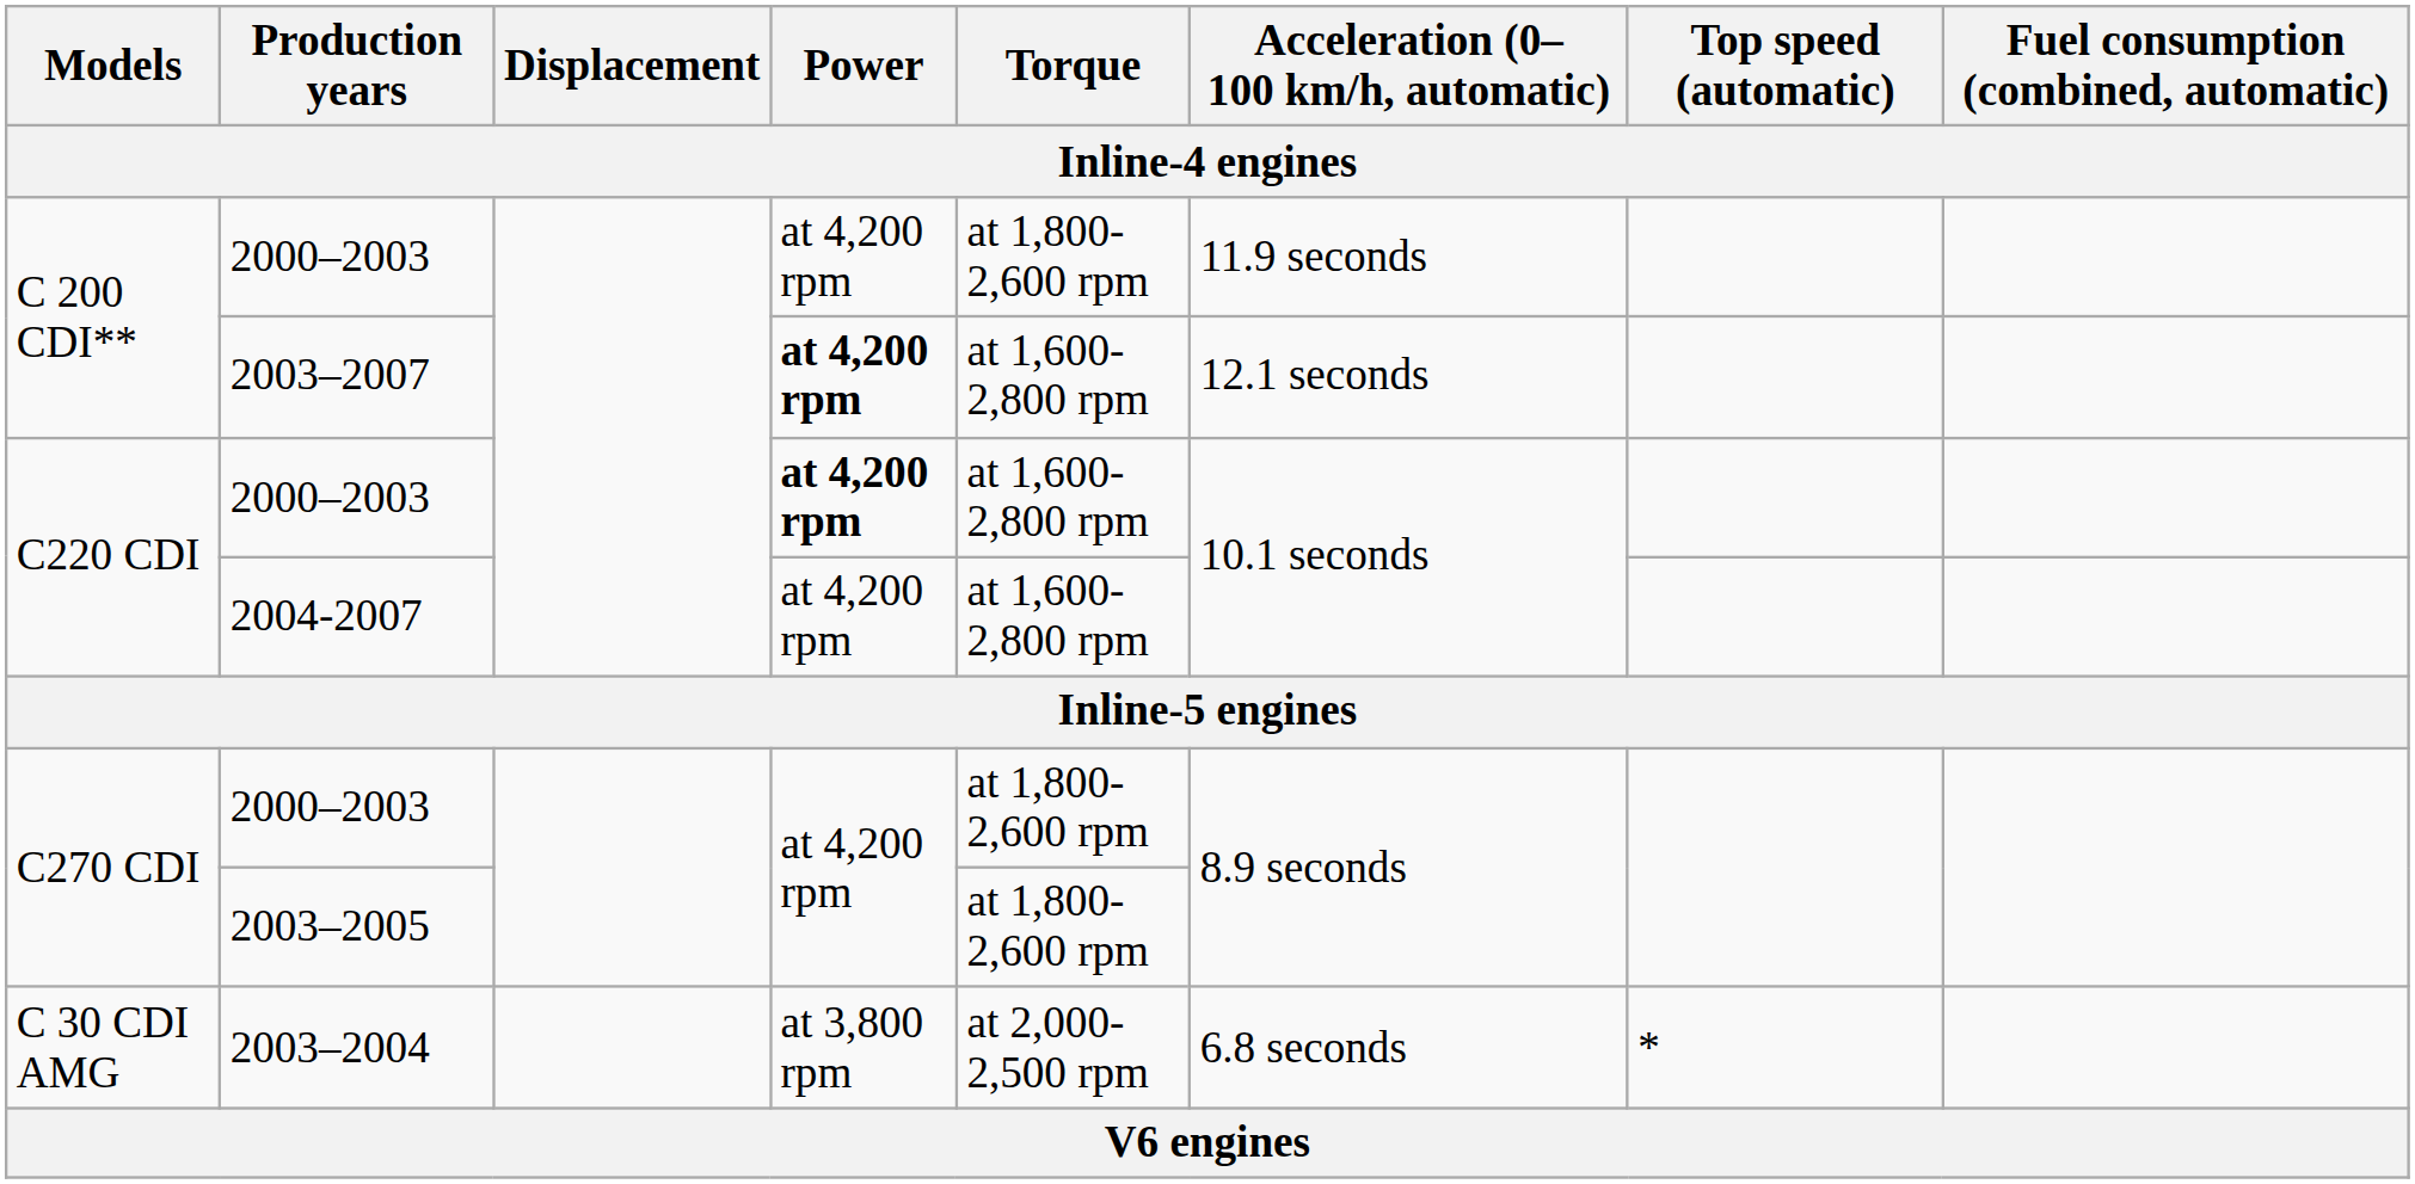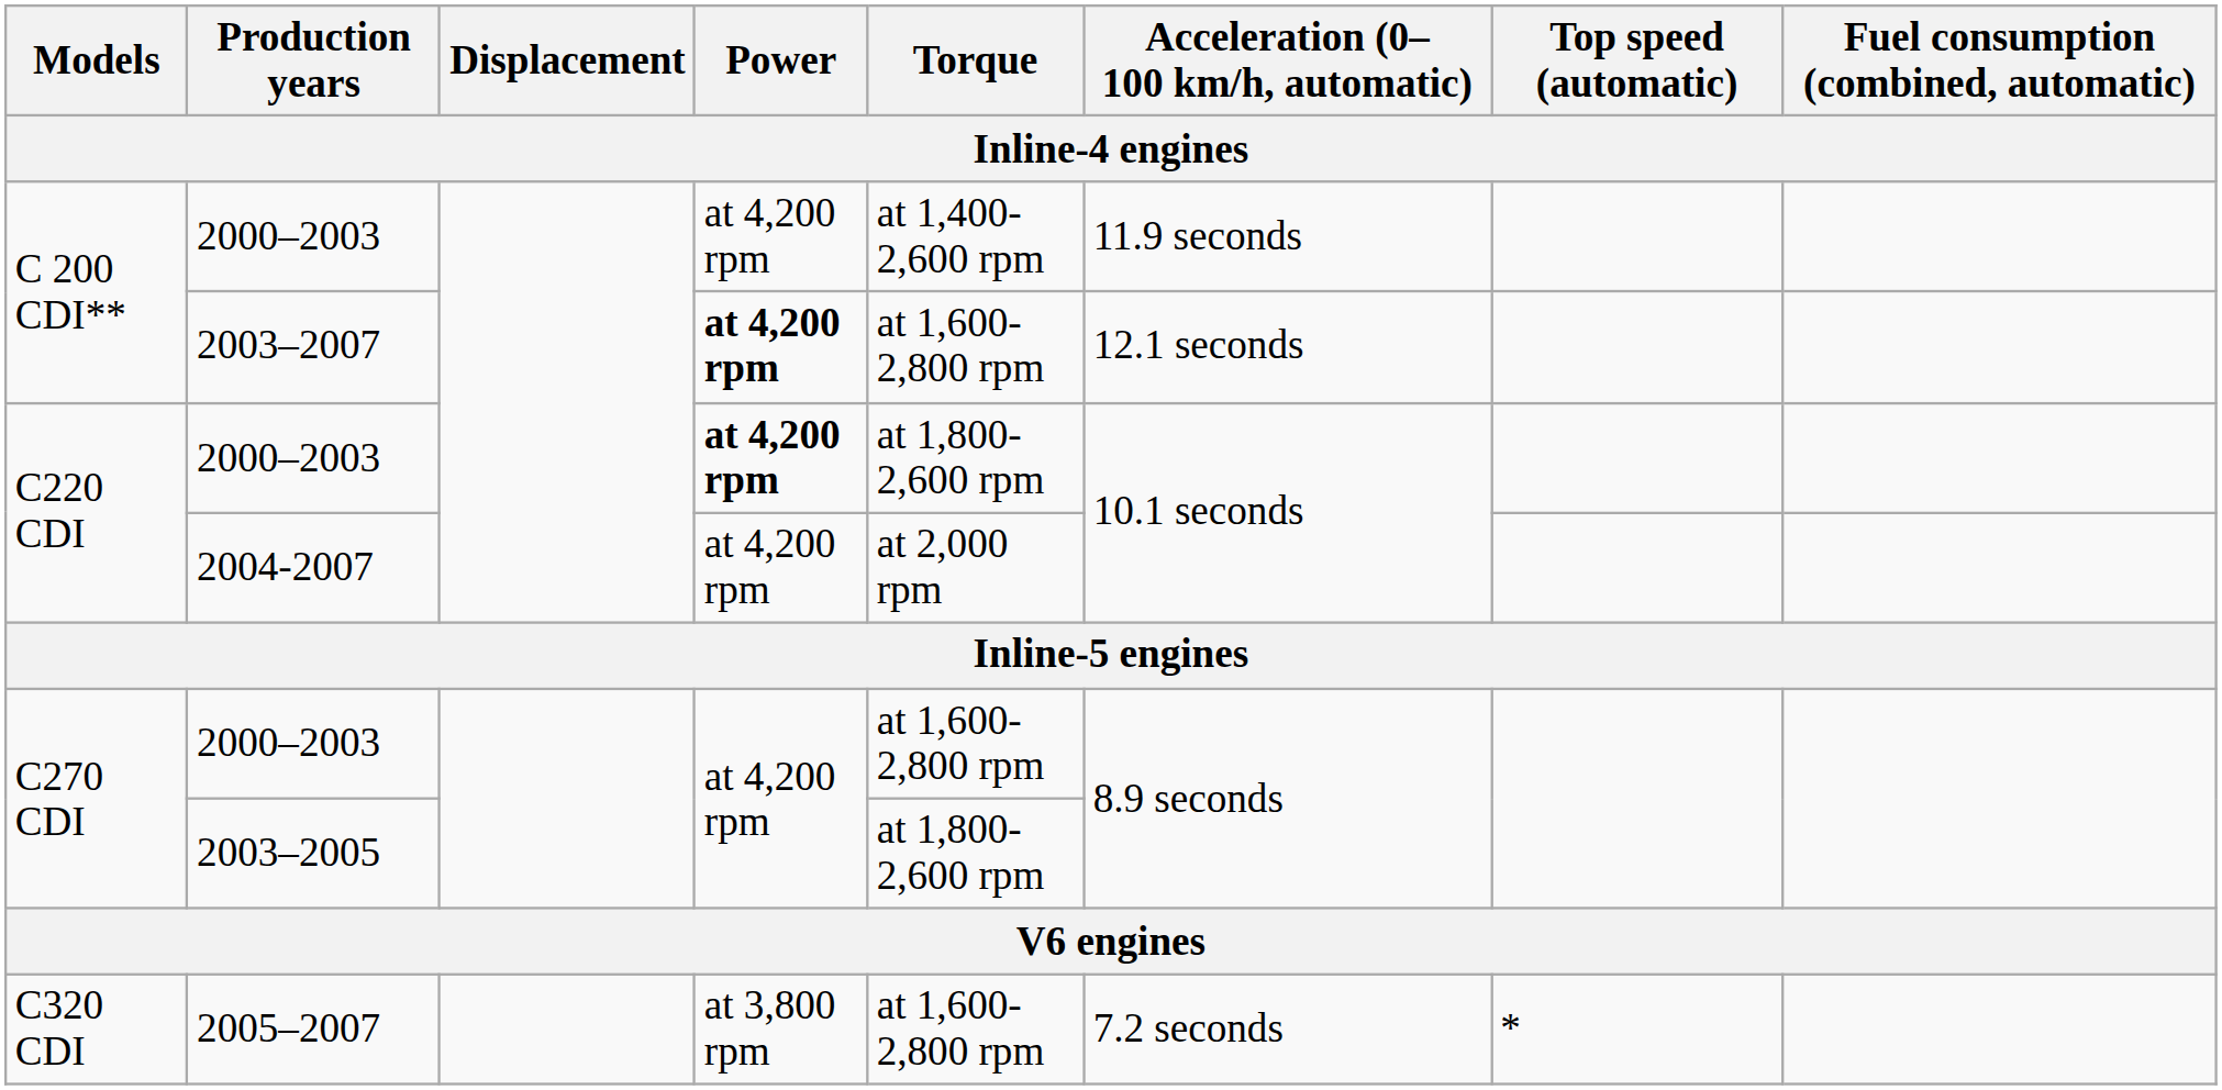C 200 CDI** / 2000–2003 | Torque: at 1,800-2,600 rpm -> at 1,400-2,600 rpm
C220 CDI / 2000–2003 | Torque: at 1,600-2,800 rpm -> at 1,800-2,600 rpm
2004-2007 | Torque: at 1,600-2,800 rpm -> at 2,000 rpm
C270 CDI / 2000–2003 | Torque: at 1,800-2,600 rpm -> at 1,600-2,800 rpm
- row: C 30 CDI AMG | 2003–2004 | at 3,800 rpm | at 2,000-2,500 rpm | 6.8 seconds | *
+ row: C320 CDI | 2005–2007 | at 3,800 rpm | at 1,600-2,800 rpm | 7.2 seconds | *
